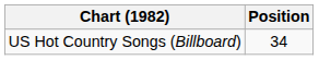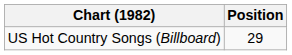US Hot Country Songs (Billboard) | Position: 34 -> 29
